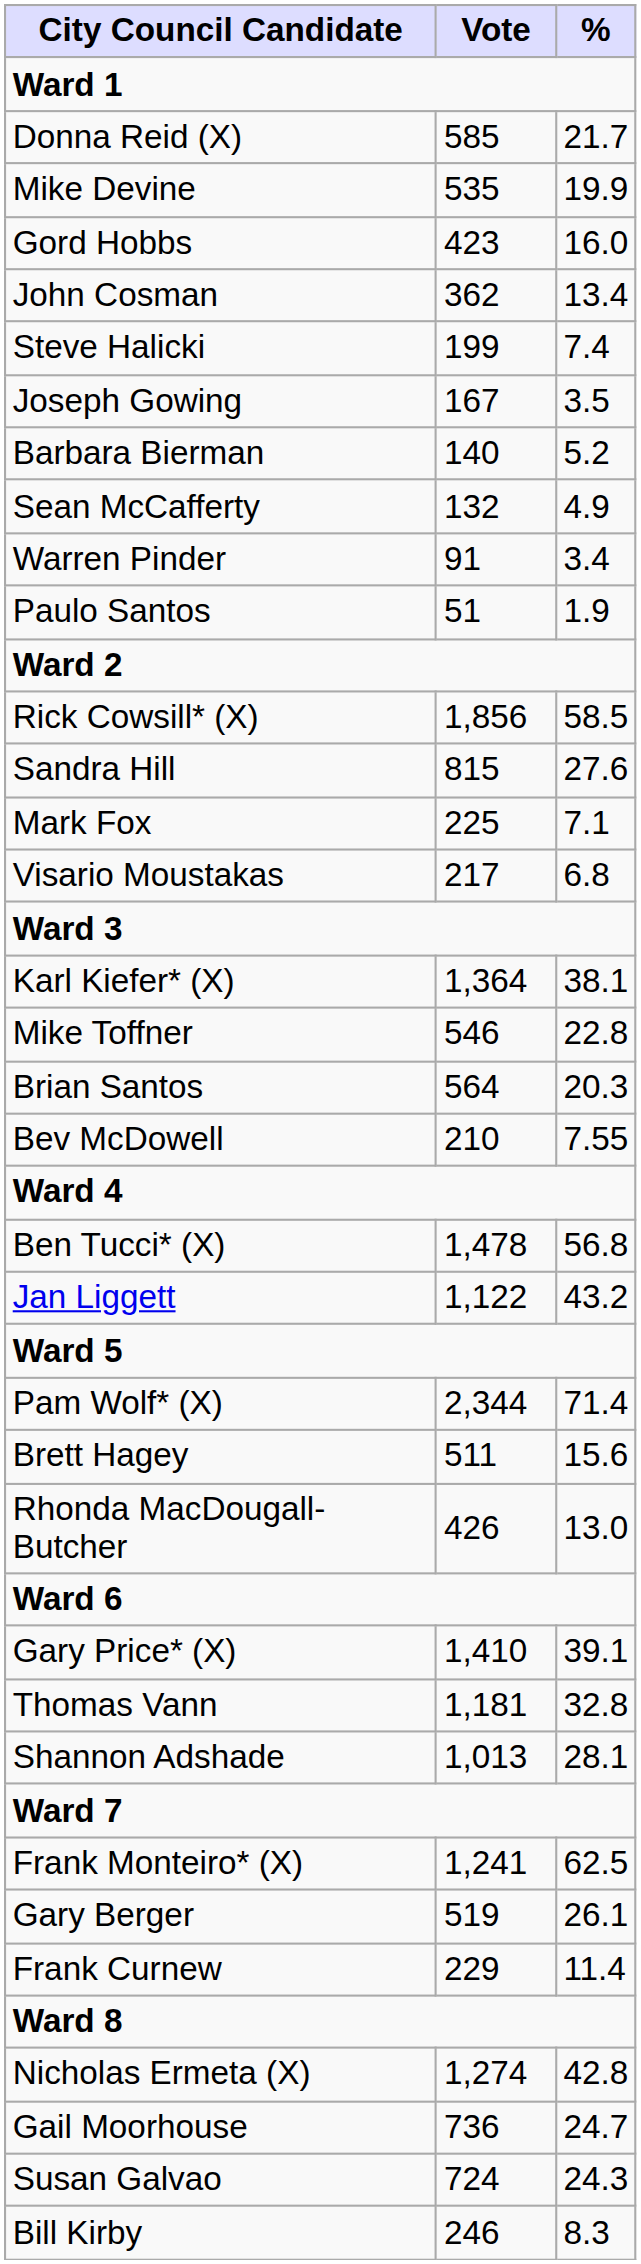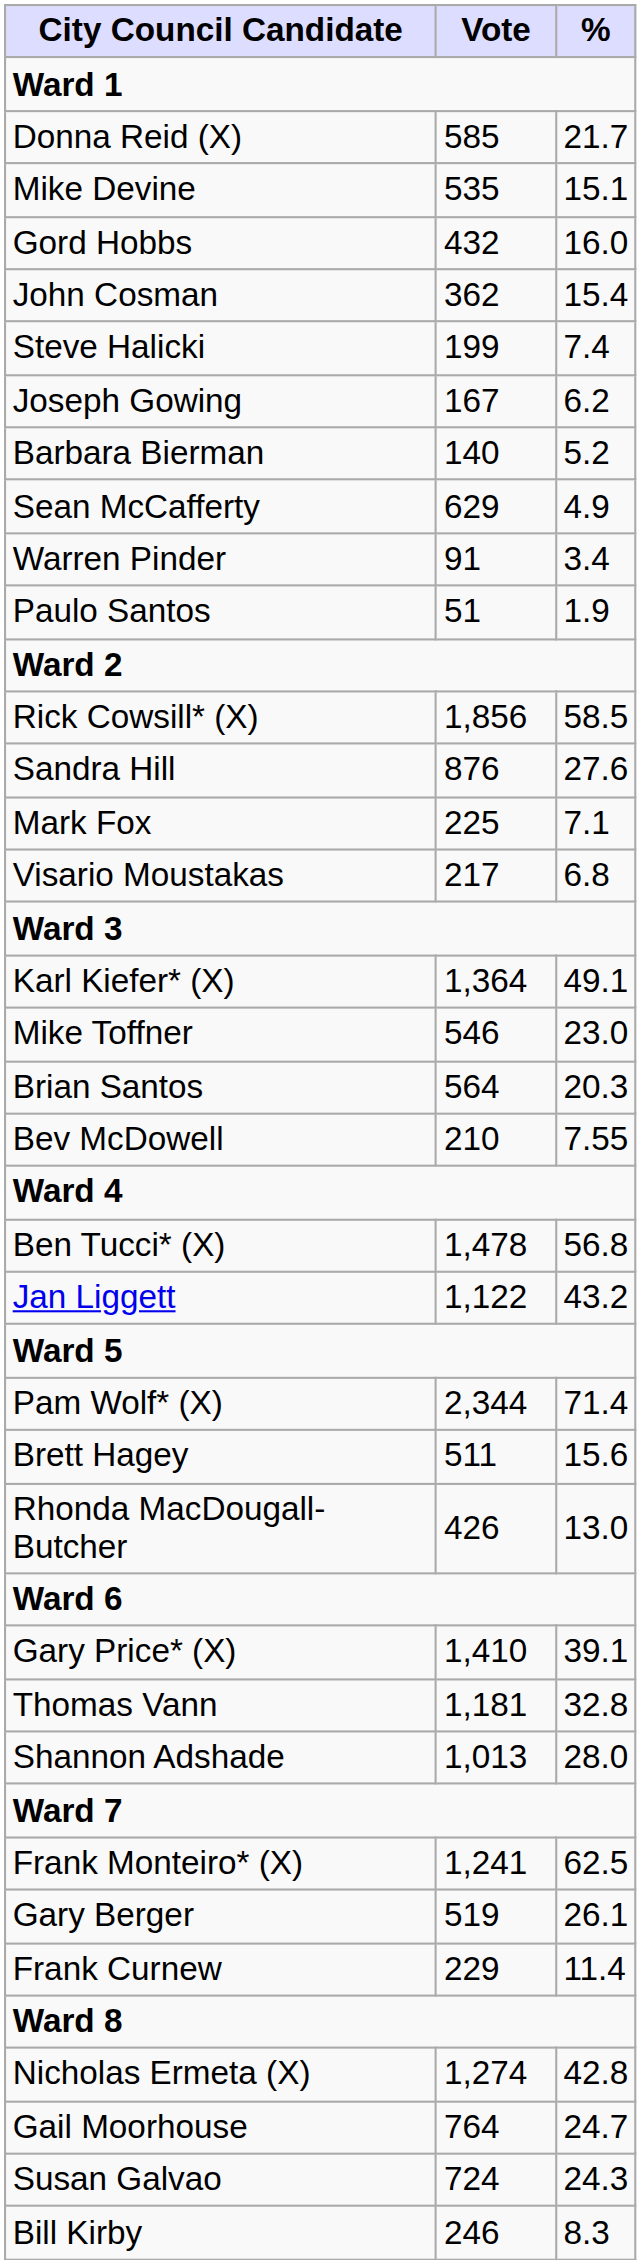Mike Devine | %: 19.9 -> 15.1
Gord Hobbs | Vote: 423 -> 432
John Cosman | %: 13.4 -> 15.4
Joseph Gowing | %: 3.5 -> 6.2
Sean McCafferty | Vote: 132 -> 629
Sandra Hill | Vote: 815 -> 876
Karl Kiefer* (X) | %: 38.1 -> 49.1
Mike Toffner | %: 22.8 -> 23.0
Shannon Adshade | %: 28.1 -> 28.0
Gail Moorhouse | Vote: 736 -> 764
